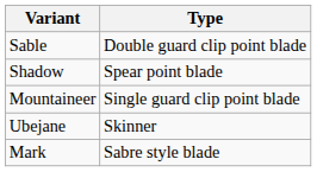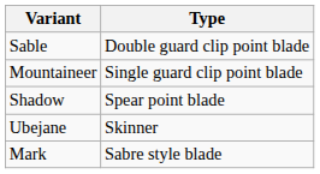rows swapped: Shadow <-> Mountaineer
